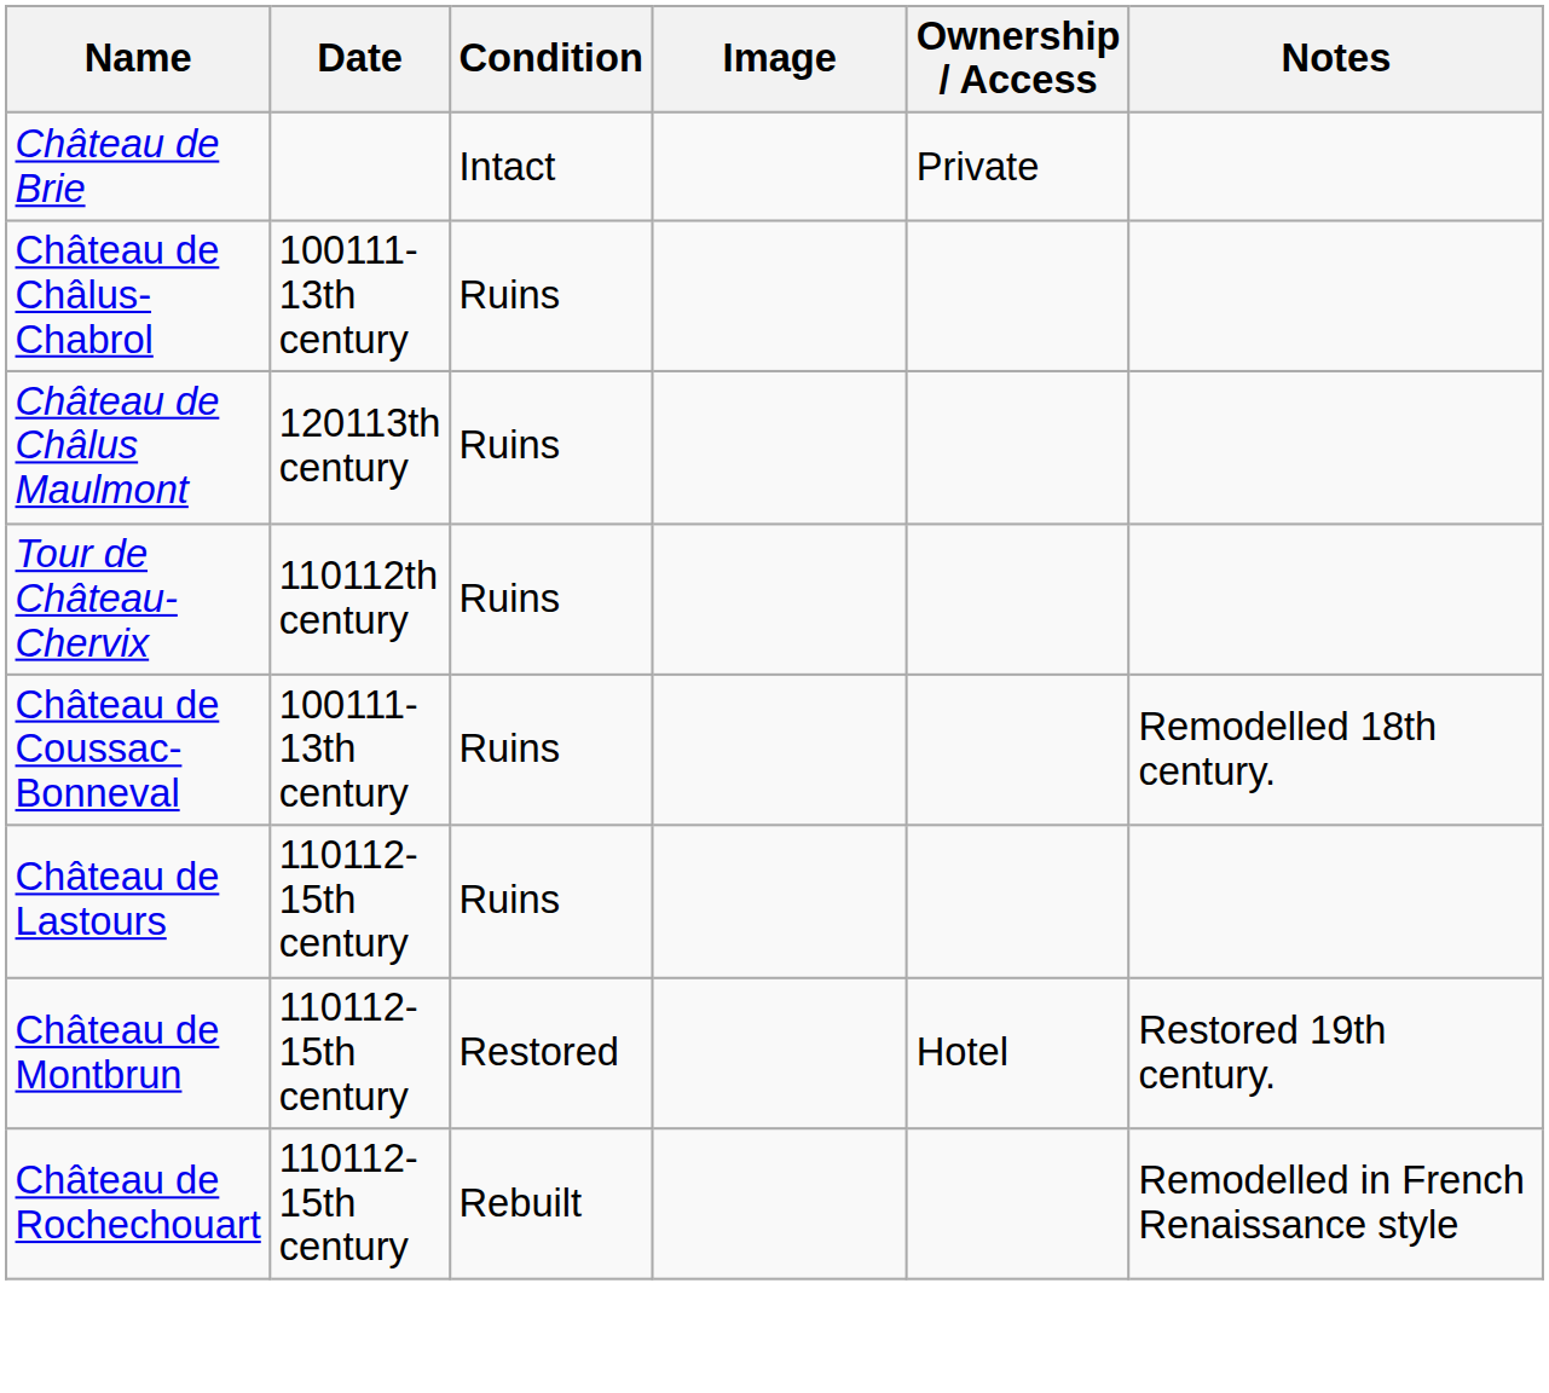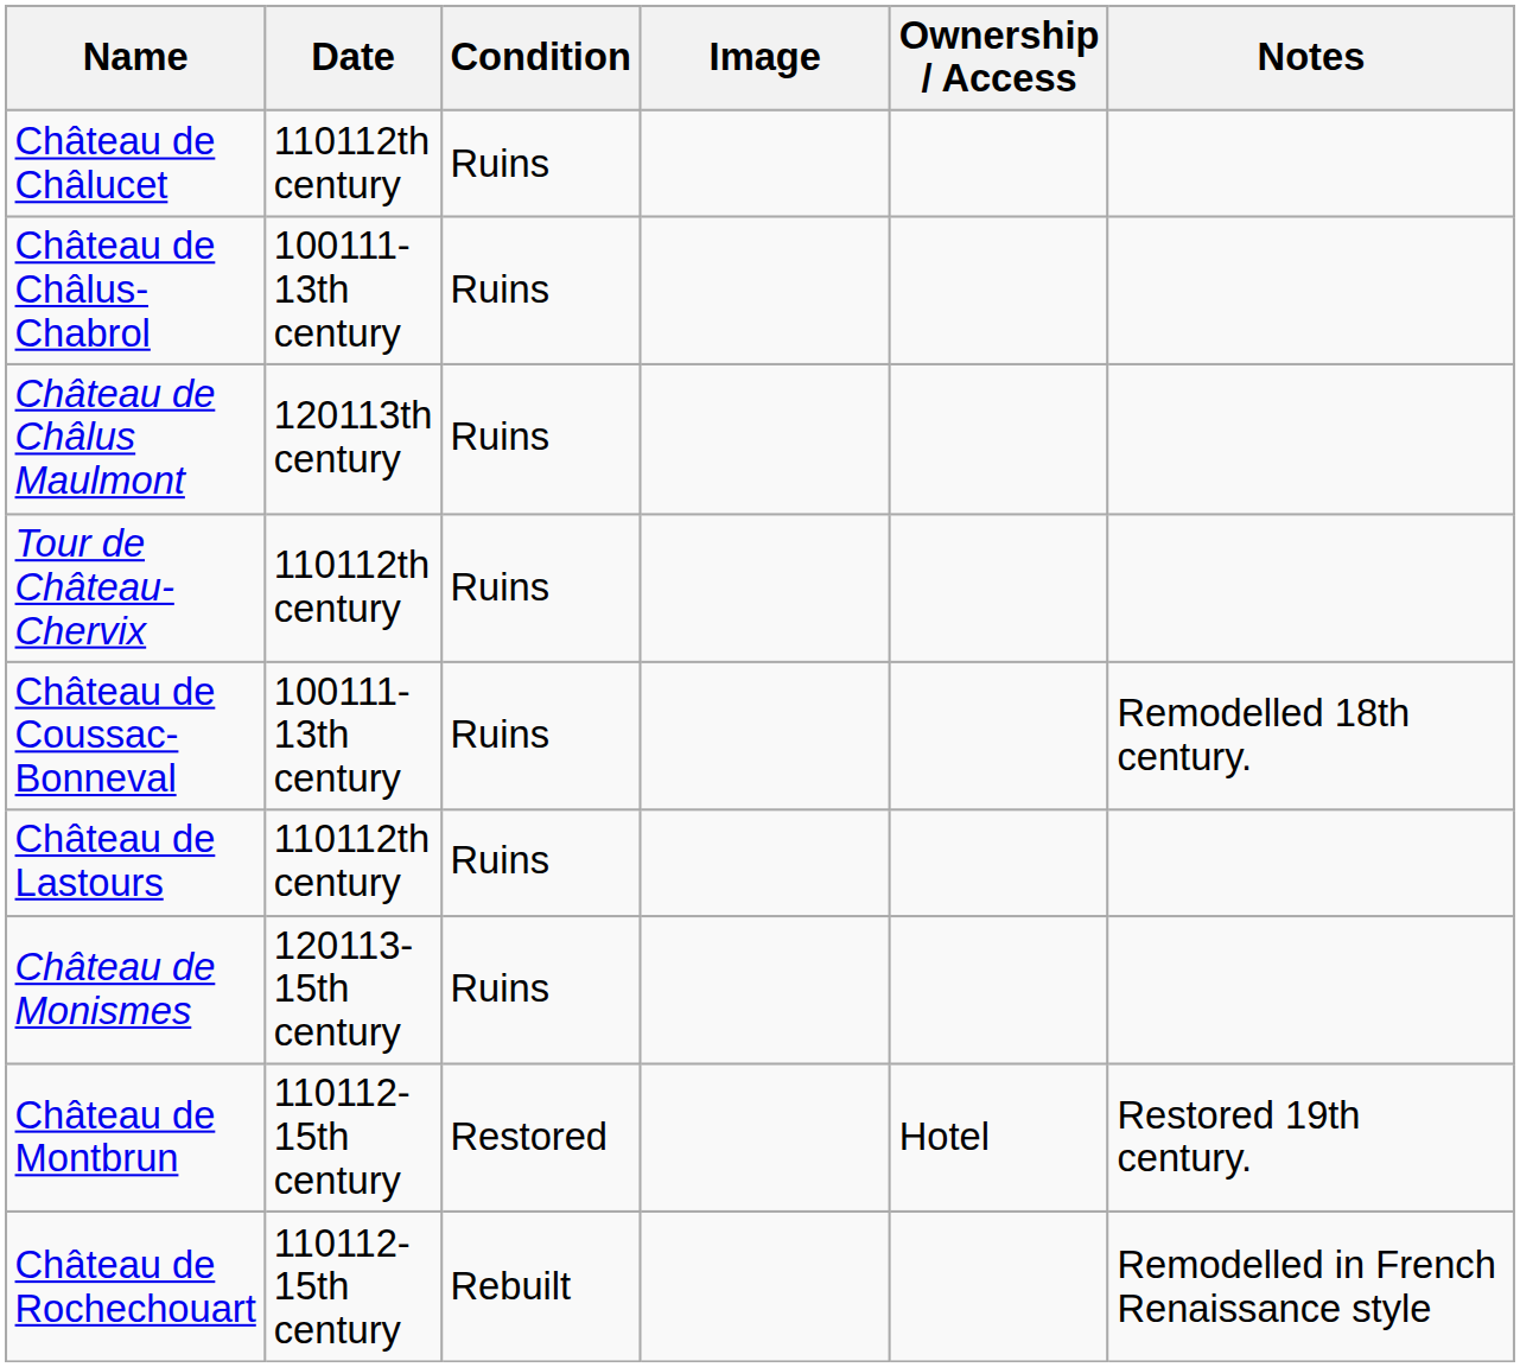- row: Château de Brie | Intact | Private
+ row: Château de Châlucet | 110112th century | Ruins
Château de Lastours | Date: 110112-15th century -> 110112th century
+ row: Château de Monismes | 120113-15th century | Ruins
